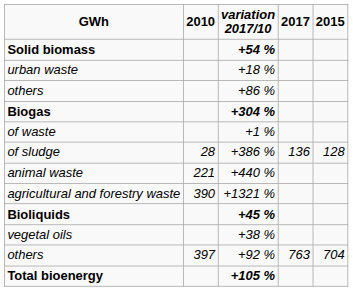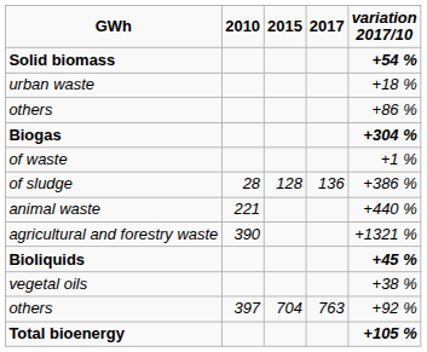columns swapped: 2015 <-> variation 2017/10
